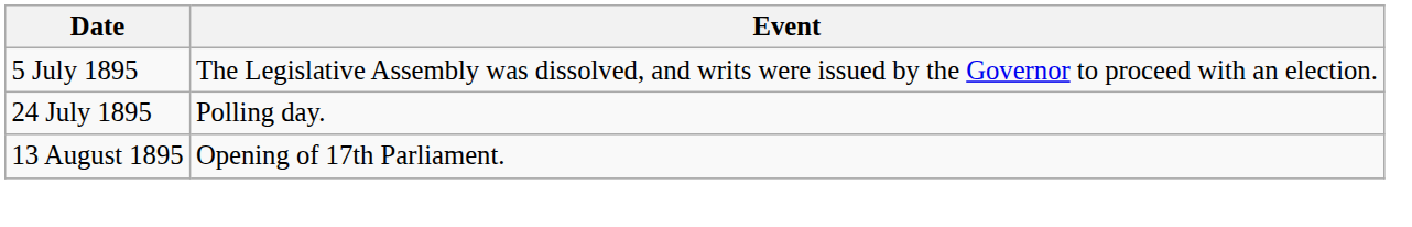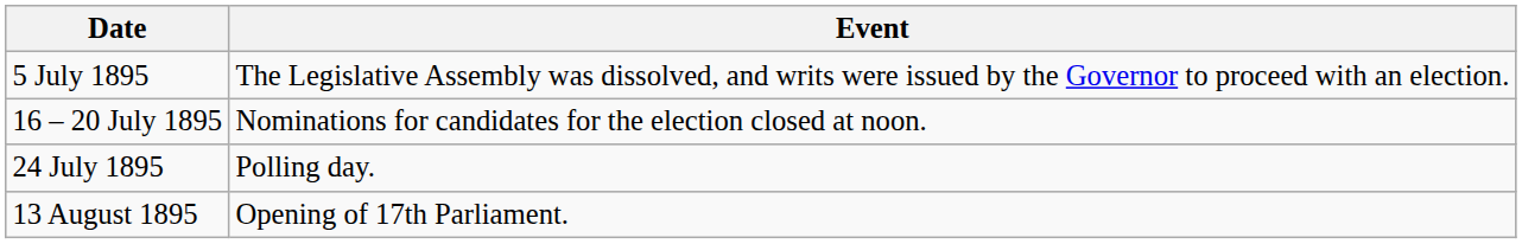+ row: 16 – 20 July 1895 | Nominations for candidates for the election closed at noon.
